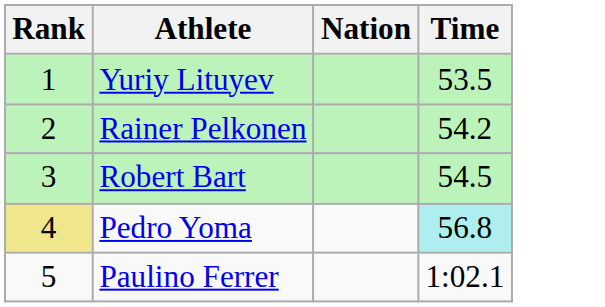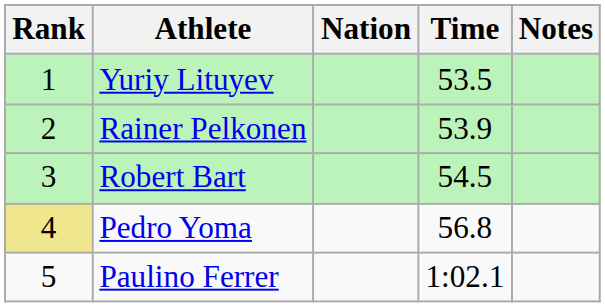+ column: Notes
Rainer Pelkonen | Time: 54.2 -> 53.9
Pedro Yoma | Time: paleturquoise background -> no background
